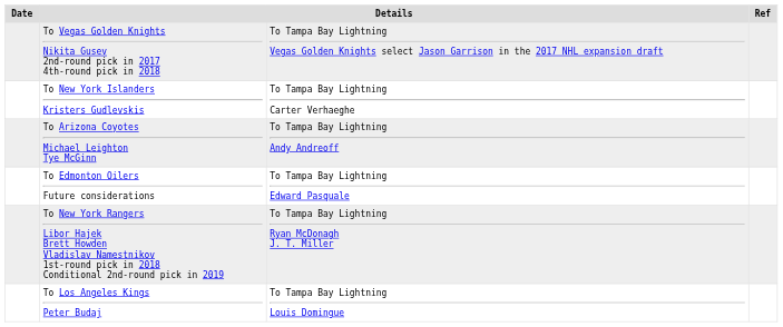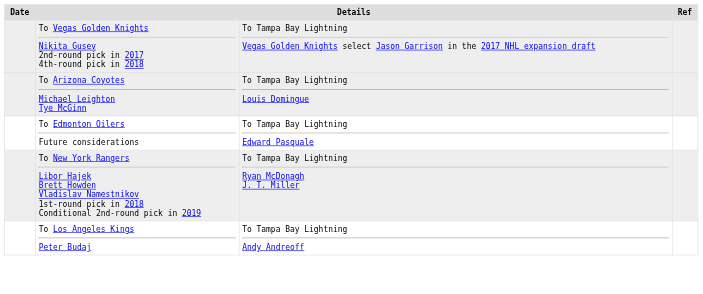- row: To New York Islanders Kristers Gudlevskis | To Tampa Bay Lightning Carter Verhaeghe
To Arizona Coyotes Michael Leighton Tye McGinn | column 3: To Tampa Bay Lightning Andy Andreoff -> To Tampa Bay Lightning Louis Domingue
To Los Angeles Kings Peter Budaj | column 3: To Tampa Bay Lightning Louis Domingue -> To Tampa Bay Lightning Andy Andreoff
